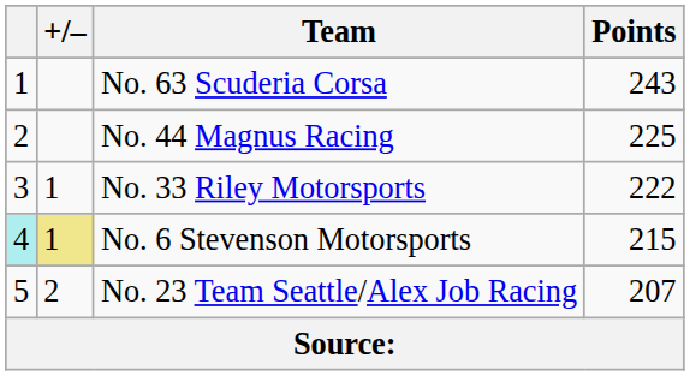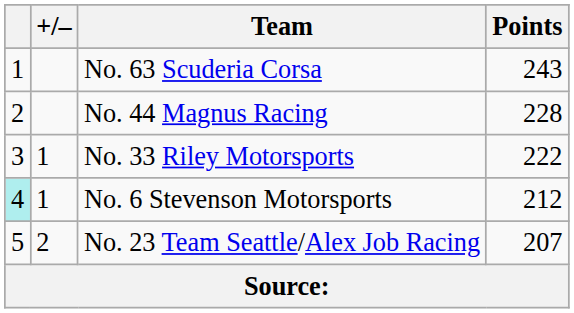No. 44 Magnus Racing | Points: 225 -> 228
No. 6 Stevenson Motorsports | +/–: khaki background -> no background
No. 6 Stevenson Motorsports | Points: 215 -> 212
